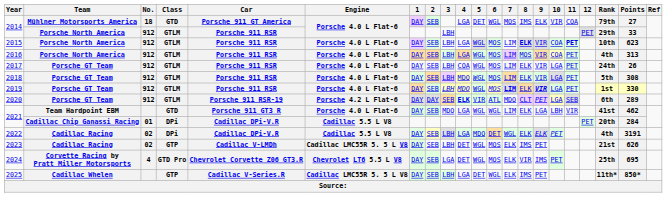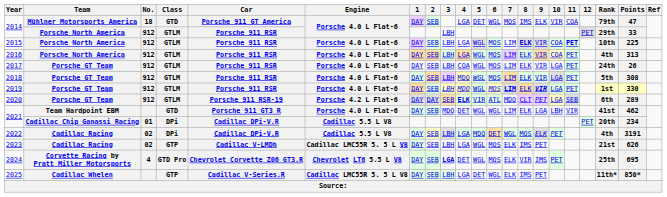2014 / Mühlner Motorsports America | Points: 27 -> 47
2015 | Points: 623 -> 225
2016 | 8: MOS -> ELK
2021 / Team Hardpoint EBM | 4: LGA -> DET
2021 / Cadillac Chip Ganassi Racing | Points: 284 -> 234
2022 | 8: ELK -> MOS
2023 | 4: DET -> LGA
2024 | 3: normal -> bold
